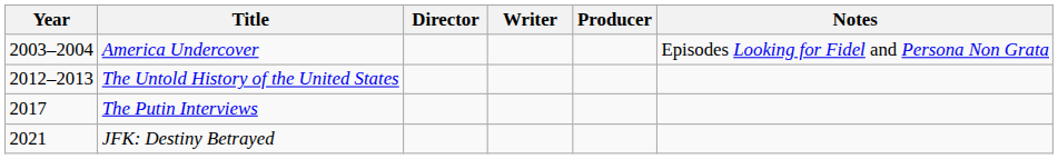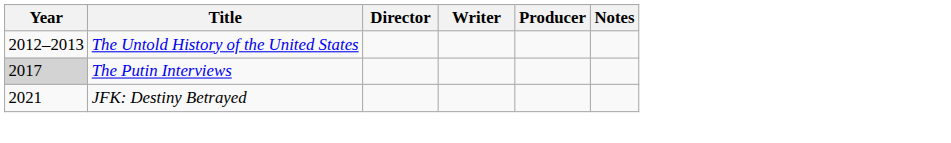- row: 2003–2004 | America Undercover | Episodes Looking for Fidel and Persona Non Grata
The Putin Interviews | Year: no background -> lightgrey background
